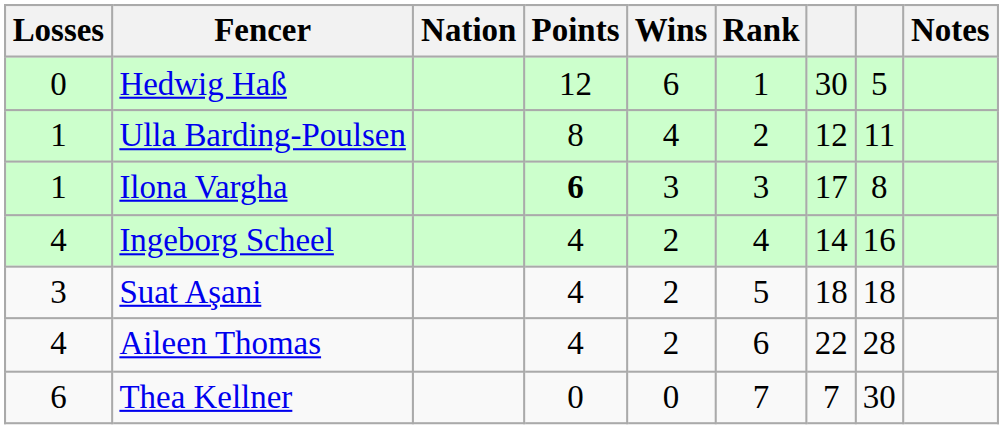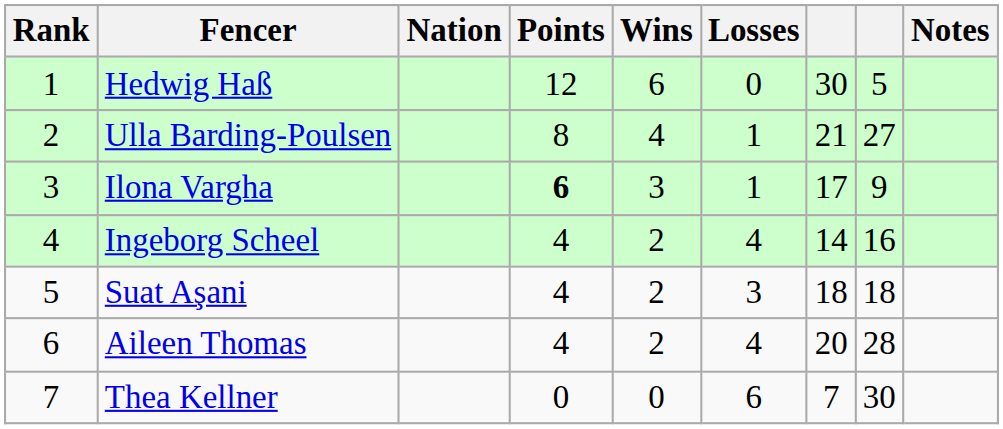columns swapped: Rank <-> Losses
Ulla Barding-Poulsen | column 7: 12 -> 21
Ulla Barding-Poulsen | column 8: 11 -> 27
Ilona Vargha | column 8: 8 -> 9
Aileen Thomas | column 7: 22 -> 20
